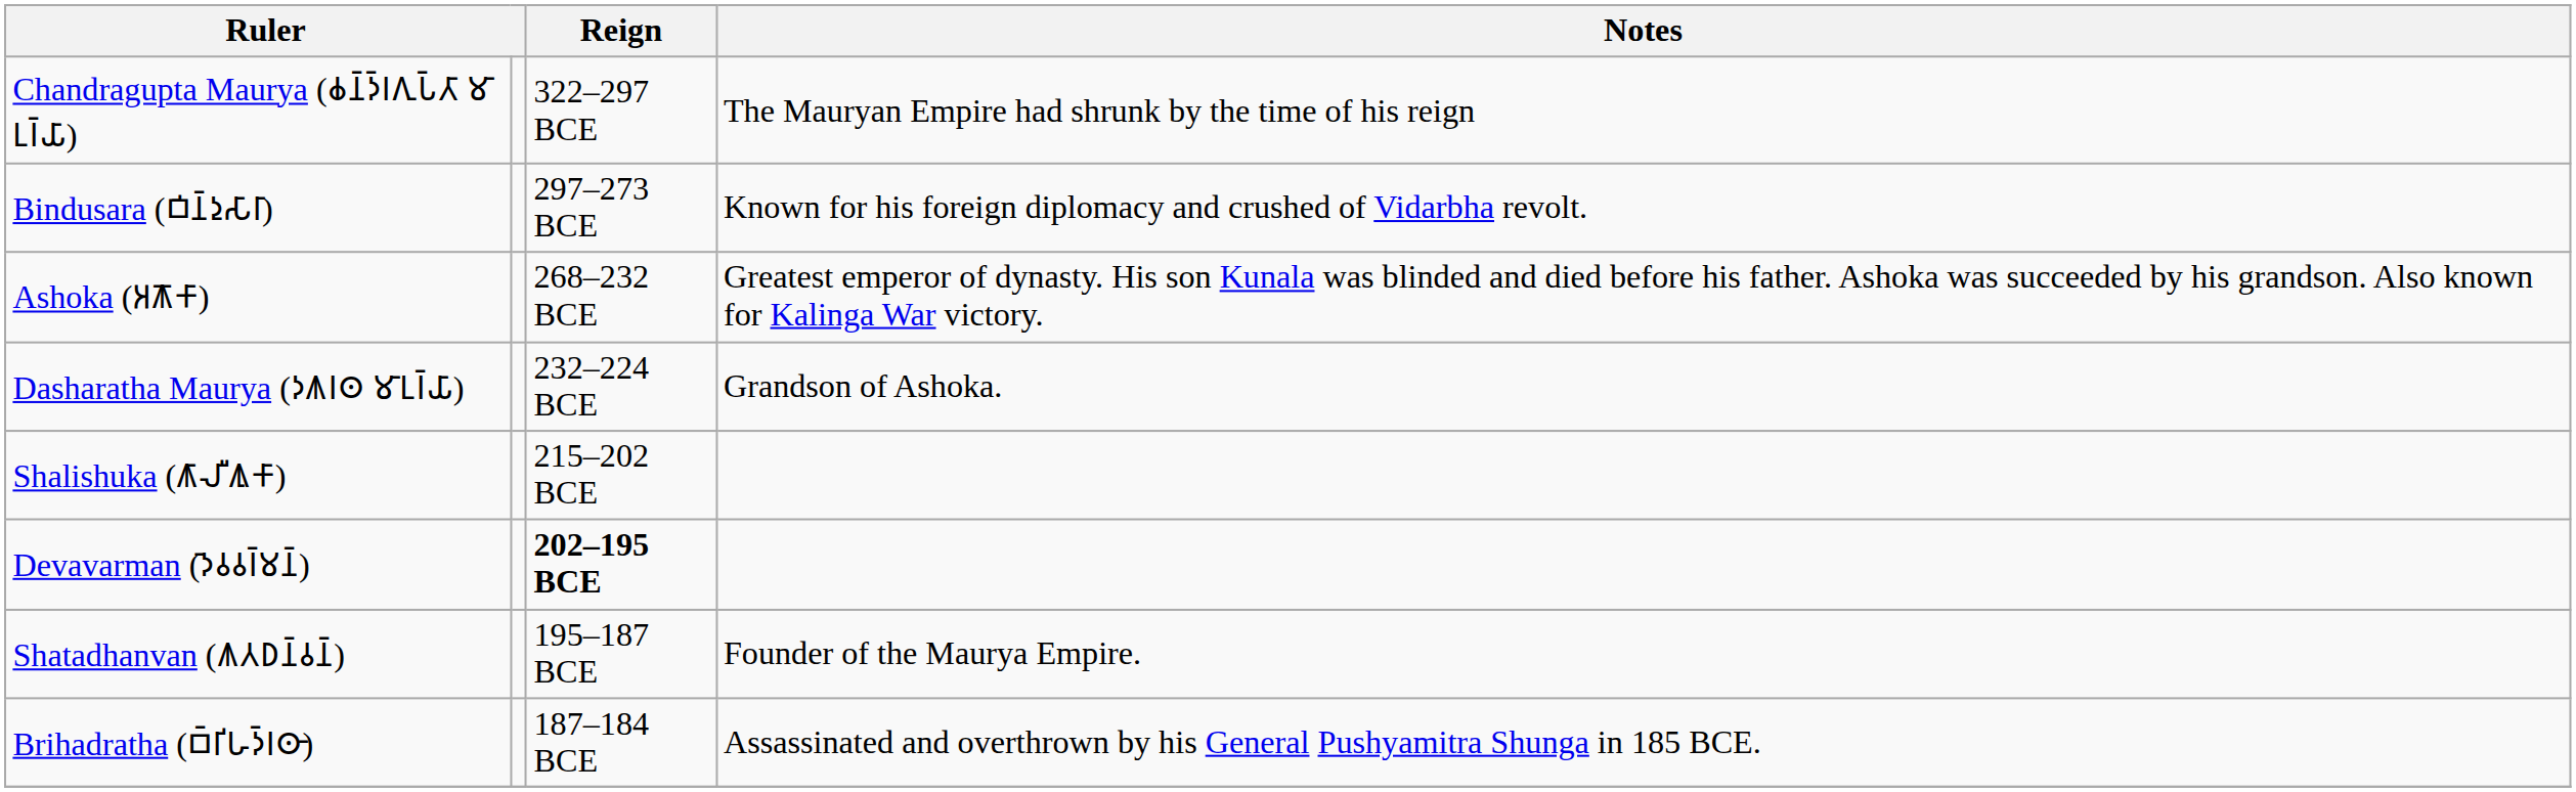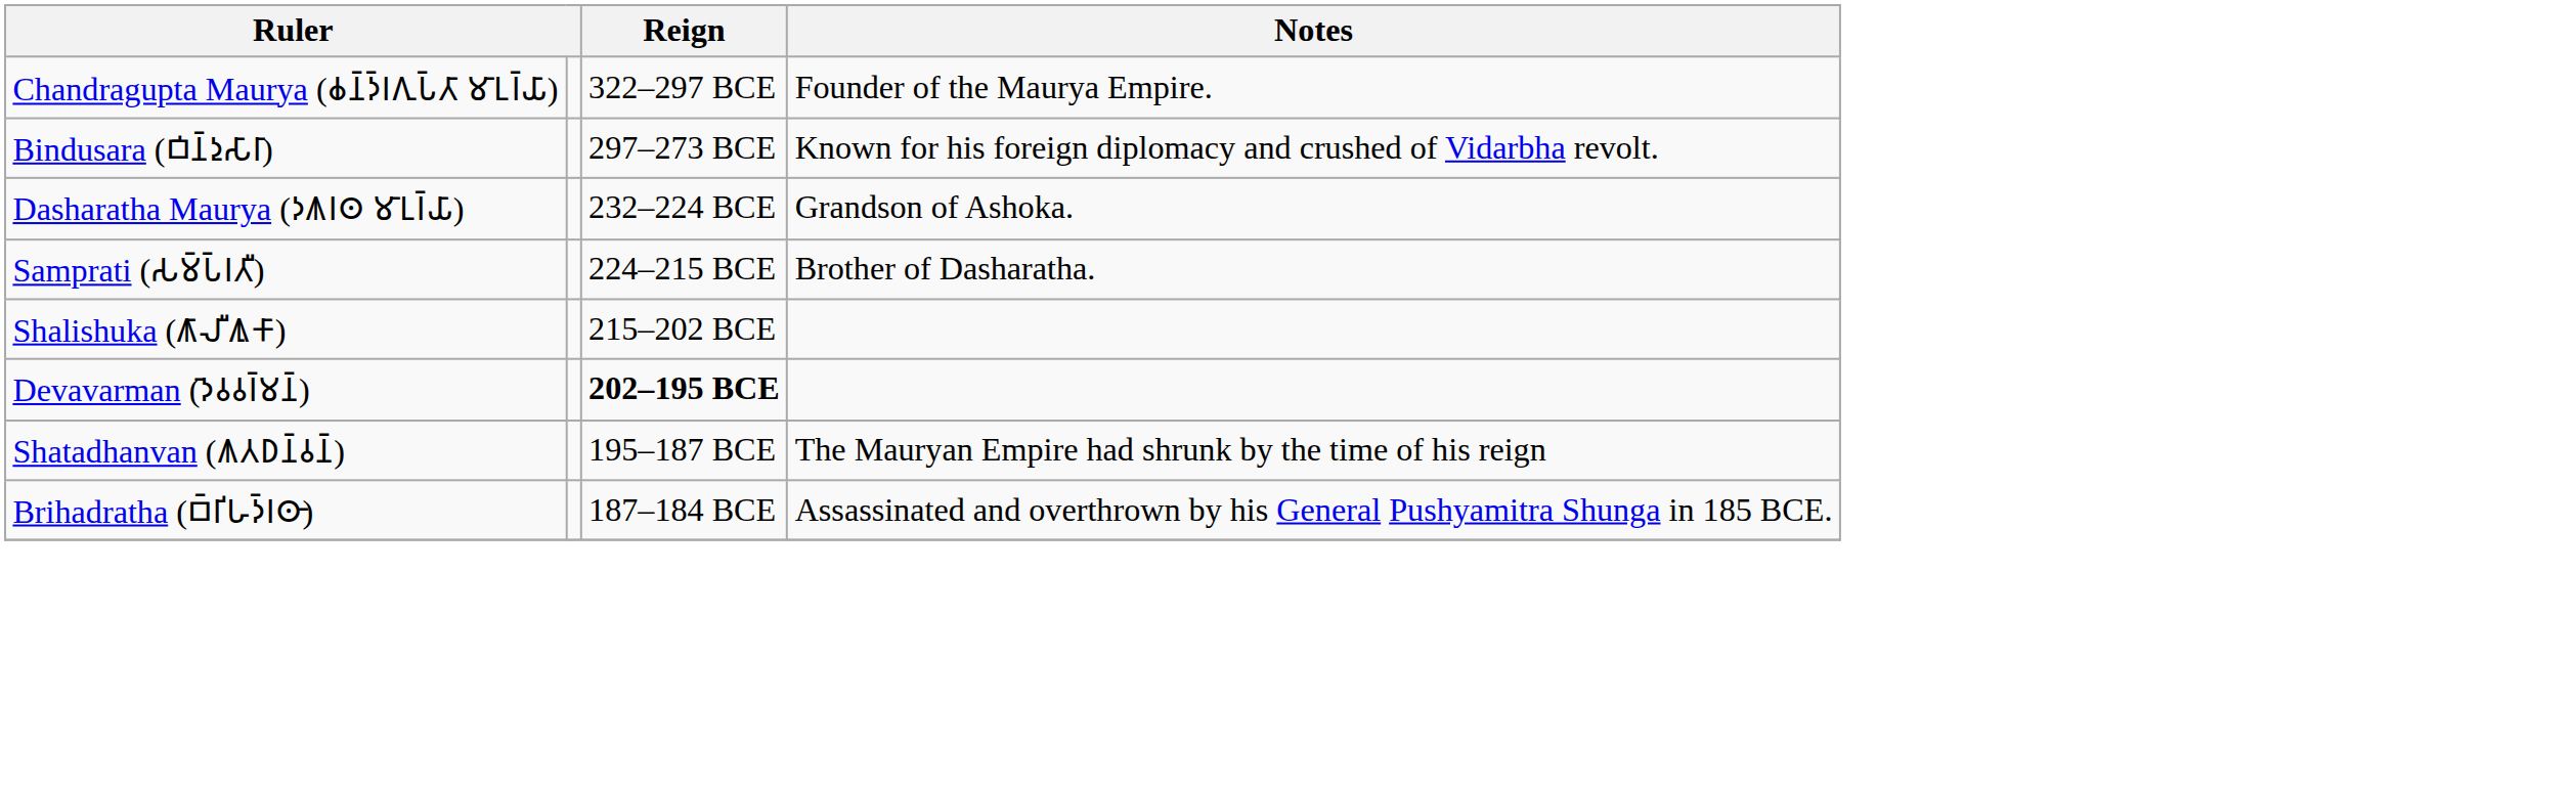Chandragupta Maurya (𑀙𑀦𑁆𑀤𑁆𑀭𑀕𑀼𑀧𑁆𑀢𑀸 𑀫𑀸𑀉𑀭𑁆𑀬𑀸) | Notes: The Mauryan Empire had shrunk by the time of his reign -> Founder of the Maurya Empire.
- row: Ashoka (𑀅𑀰𑁄𑀓𑀸) | 268–232 BCE | Greatest emperor of dynasty. His son Kunala was blinded and died before his father. Ashoka was succeeded by his grandson. Also known for Kalinga War victory.
+ row: Samprati (𑀲𑀫𑁆𑀧𑁆𑀭𑀢𑀻) | 224–215 BCE | Brother of Dasharatha.
Shatadhanvan (𑀰𑀢𑀥𑀦𑁆𑀯𑀦𑁆) | Notes: Founder of the Maurya Empire. -> The Mauryan Empire had shrunk by the time of his reign
